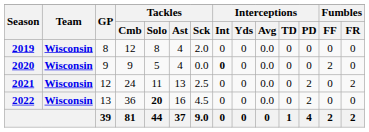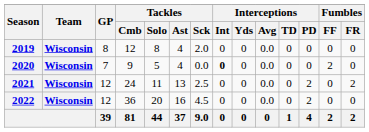2020 | GP: 9 -> 7
2022 | GP: 13 -> 12
2022 | Tackles / Solo: bold -> normal
